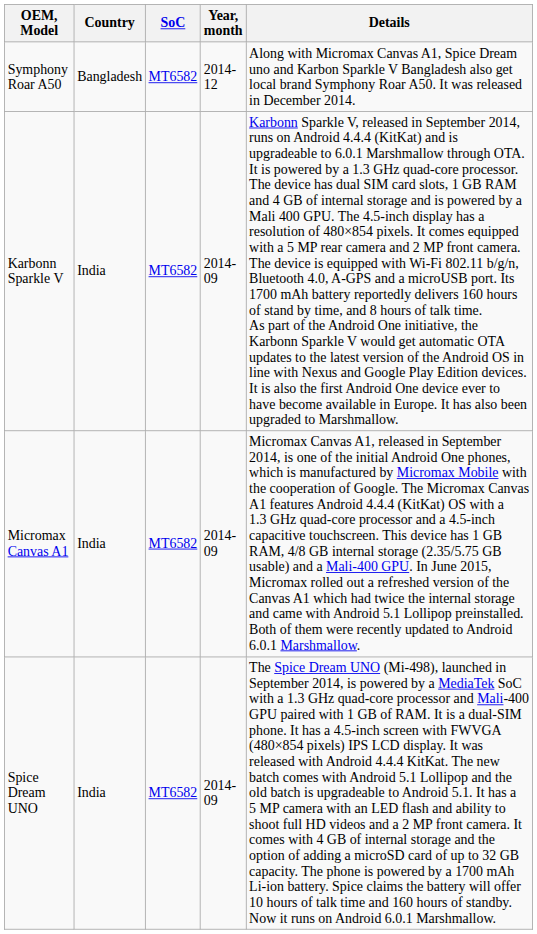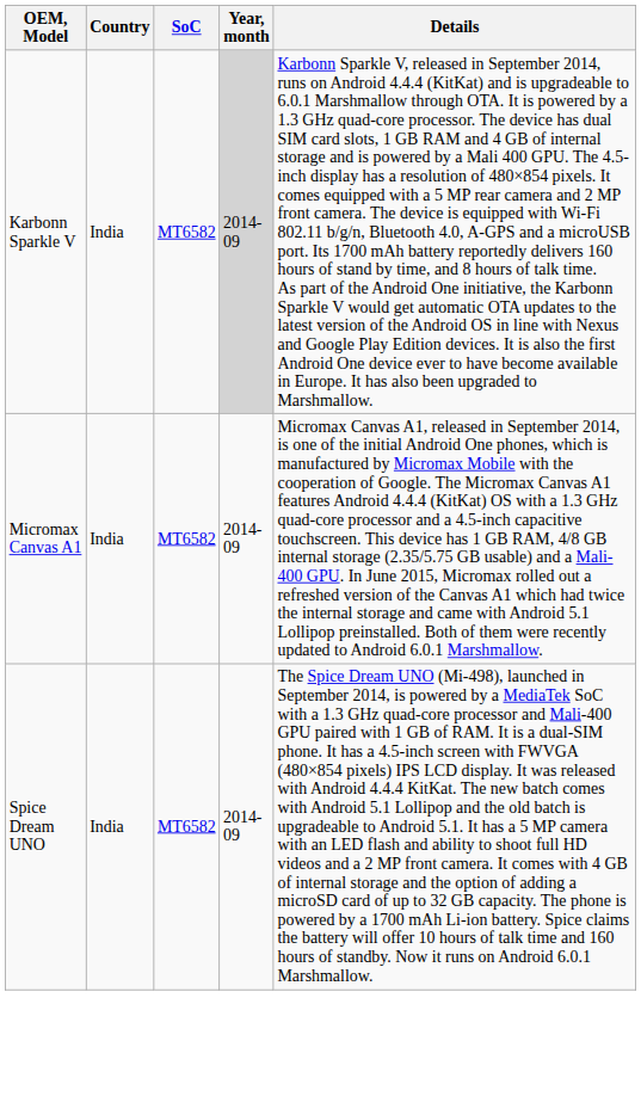- row: Symphony Roar A50 | Bangladesh | MT6582 | 2014-12 | Along with Micromax Canvas A1, Spice Dream uno and Karbon Sparkle V Bangladesh also get local brand Symphony Roar A50. It was released in December 2014.
Karbonn Sparkle V | Year, month: no background -> lightgrey background
